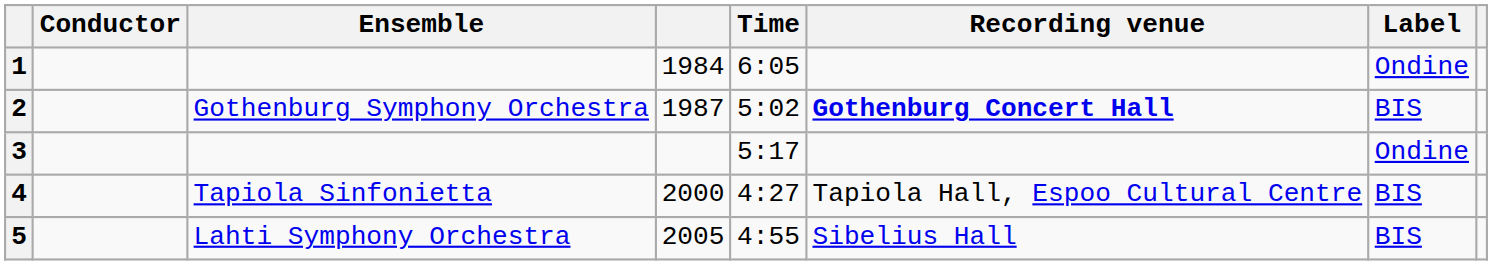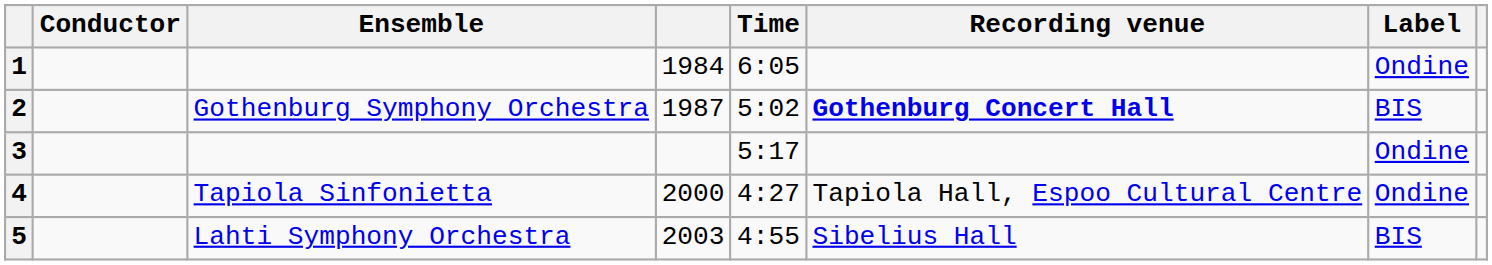4 | Label: BIS -> Ondine
5 | column 4: 2005 -> 2003
